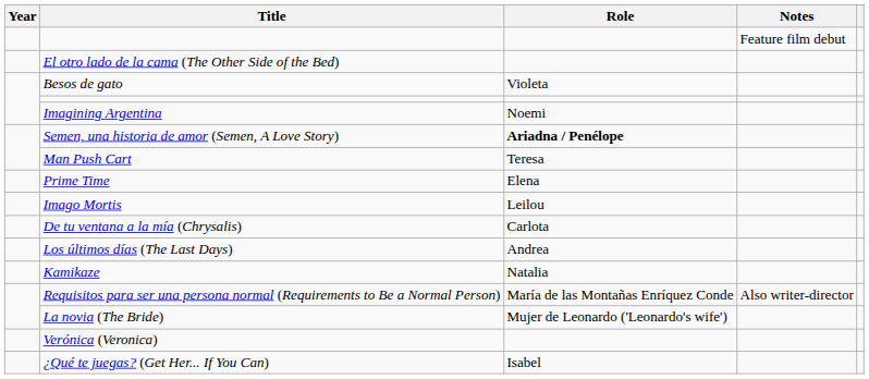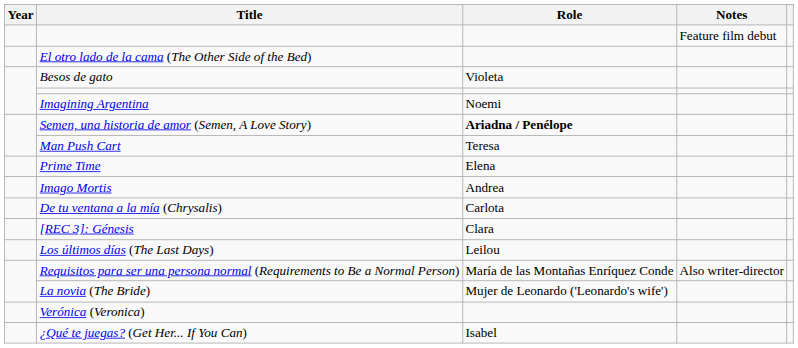Imago Mortis | Role: Leilou -> Andrea
+ row: [REC 3]: Génesis | Clara
Los últimos días (The Last Days) | Role: Andrea -> Leilou
- row: Kamikaze | Natalia
